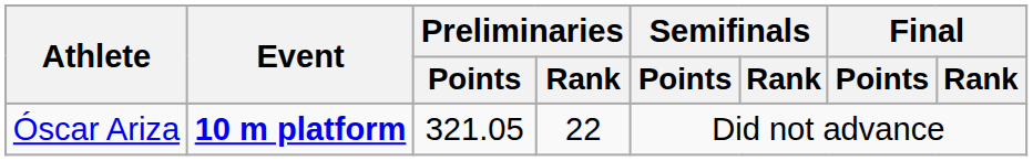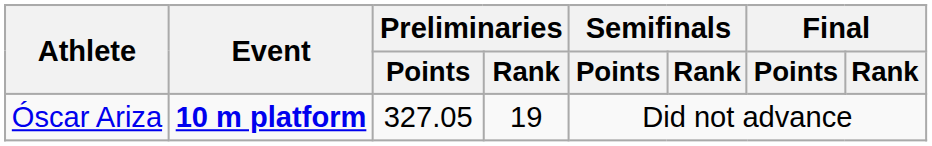Óscar Ariza | Preliminaries / Points: 321.05 -> 327.05
Óscar Ariza | Preliminaries / Rank: 22 -> 19
